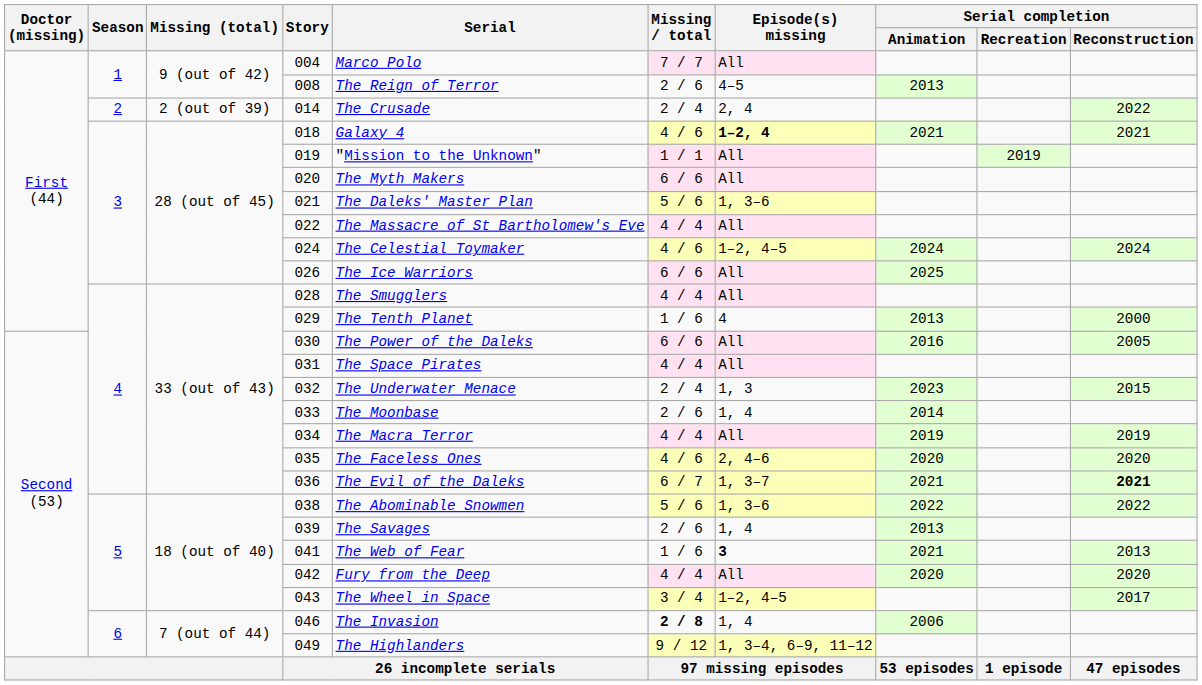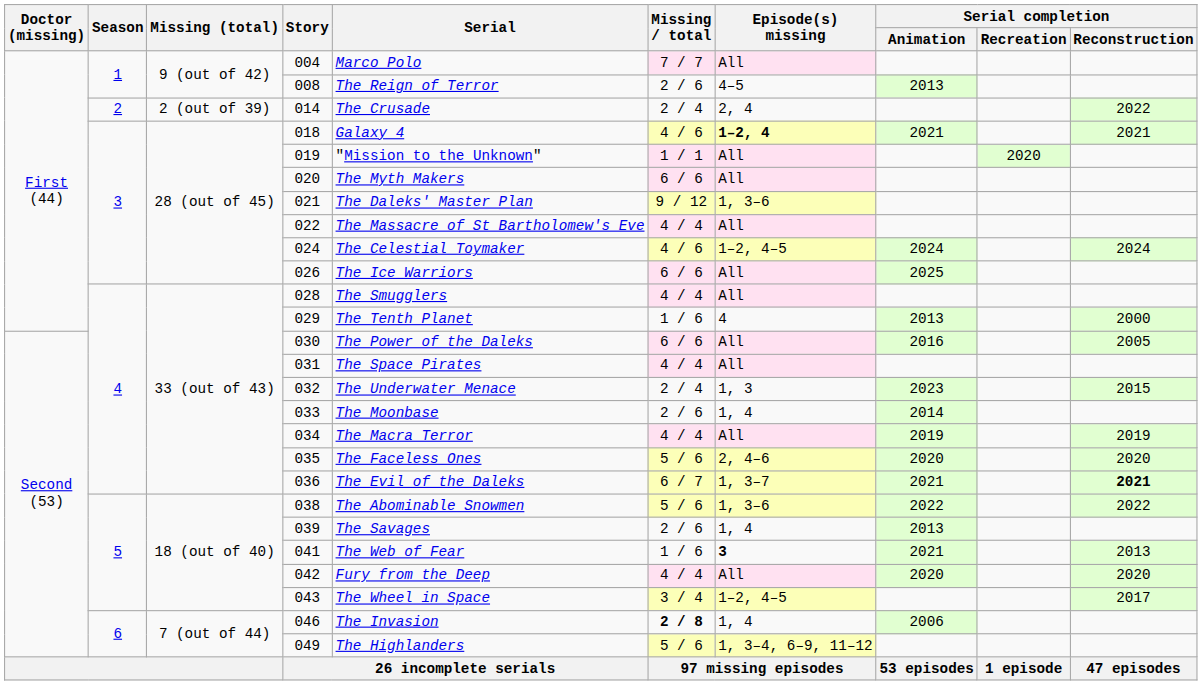019 | Serial completion / Recreation: 2019 -> 2020
021 | Missing / total: 5 / 6 -> 9 / 12
035 | Missing / total: 4 / 6 -> 5 / 6
049 | Missing / total: 9 / 12 -> 5 / 6
